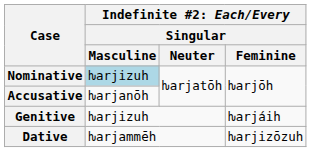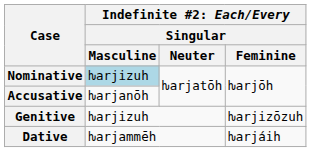Genitive | column 4: ƕarjáih -> ƕarjizōzuh
Dative | column 4: ƕarjizōzuh -> ƕarjáih
